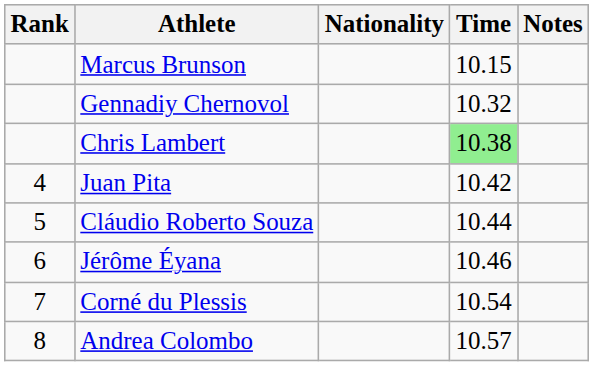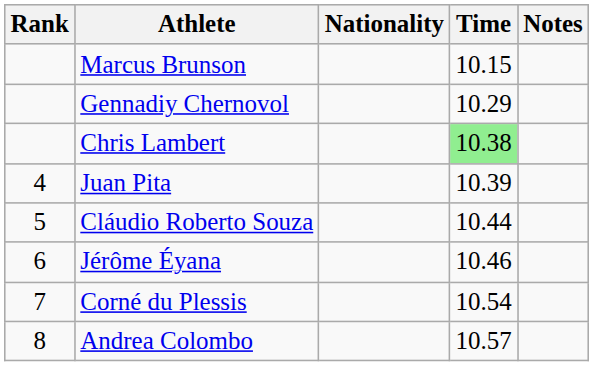Gennadiy Chernovol | Time: 10.32 -> 10.29
Juan Pita | Time: 10.42 -> 10.39
